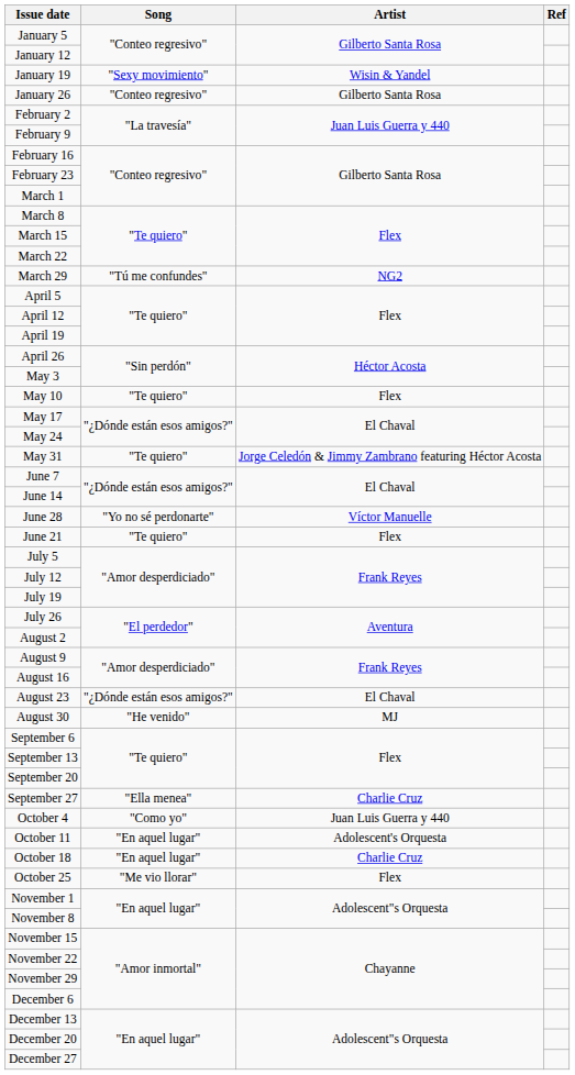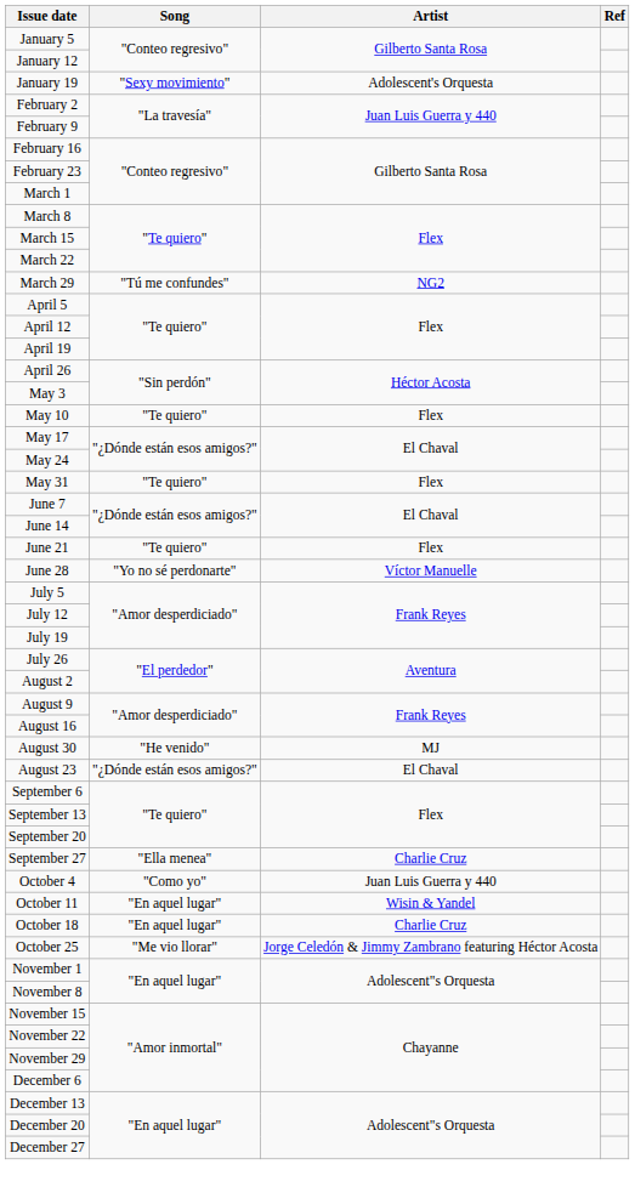January 19 | Artist: Wisin & Yandel -> Adolescent's Orquesta
- row: January 26 | "Conteo regresivo" | Gilberto Santa Rosa
May 31 | Artist: Jorge Celedón & Jimmy Zambrano featuring Héctor Acosta -> Flex
rows swapped: June 21 <-> June 28
rows swapped: August 23 <-> August 30
October 11 | Artist: Adolescent's Orquesta -> Wisin & Yandel
October 25 | Artist: Flex -> Jorge Celedón & Jimmy Zambrano featuring Héctor Acosta
